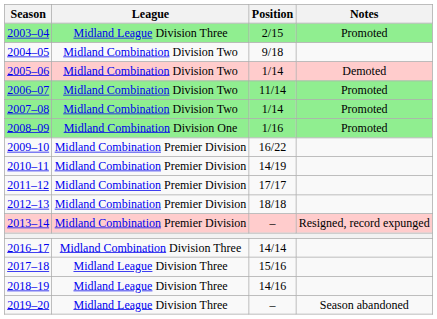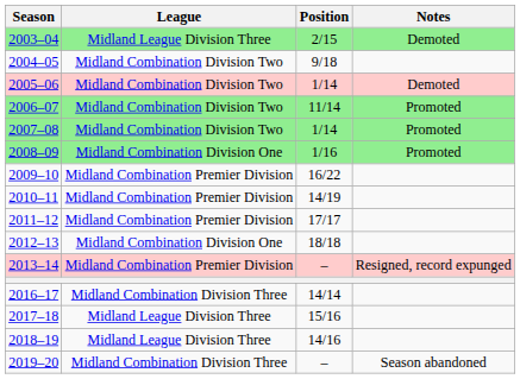2003–04 | Notes: Promoted -> Demoted
2012–13 | League: Midland Combination Premier Division -> Midland Combination Division One
2019–20 | League: Midland League Division Three -> Midland Combination Division Three
